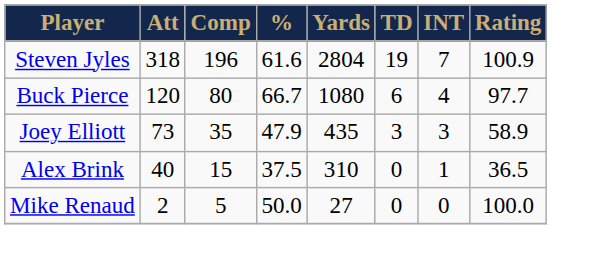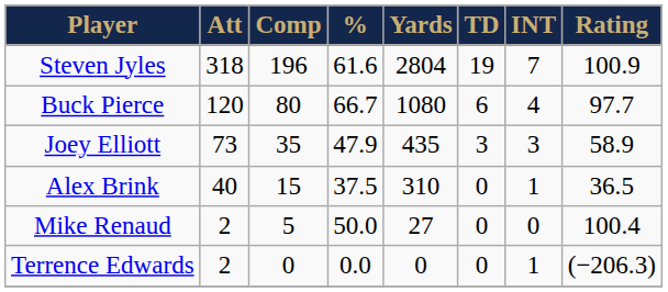Mike Renaud | Rating: 100.0 -> 100.4
+ row: Terrence Edwards | 2 | 0 | 0.0 | 0 | 0 | 1 | (−206.3)
